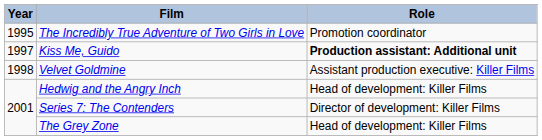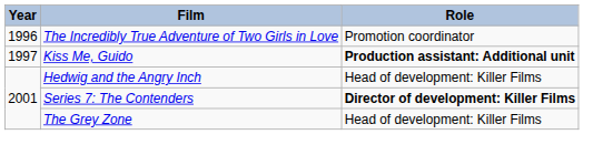The Incredibly True Adventure of Two Girls in Love | Year: 1995 -> 1996
- row: 1998 | Velvet Goldmine | Assistant production executive: Killer Films
Series 7: The Contenders | Role: normal -> bold
